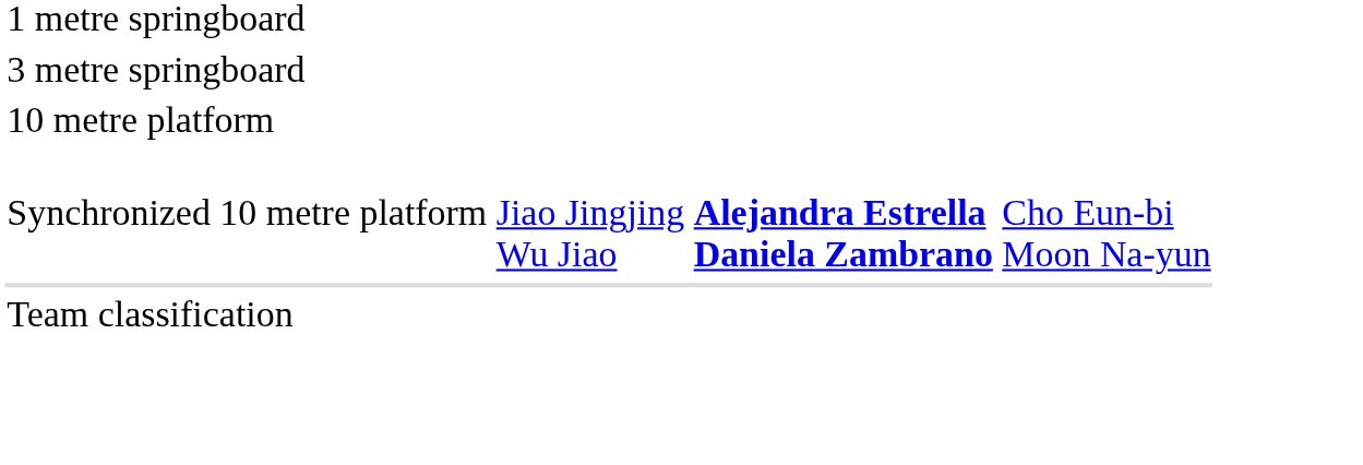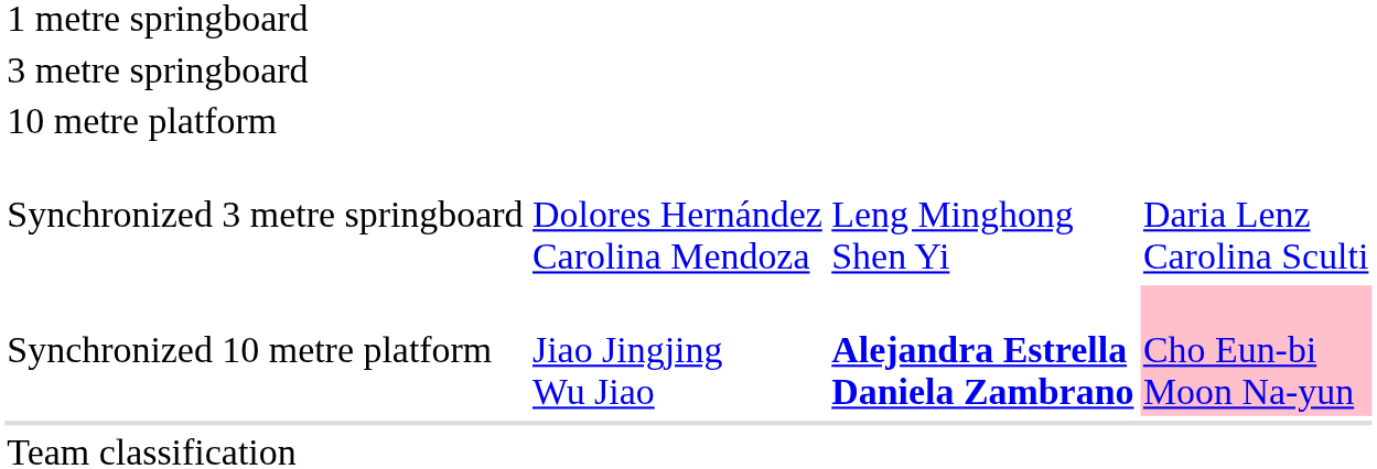+ row: Synchronized 3 metre springboard | Dolores Hernández Carolina Mendoza | Leng Minghong Shen Yi | Daria Lenz Carolina Sculti
Synchronized 10 metre platform | column 4: no background -> pink background
